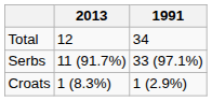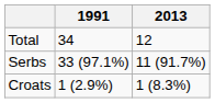columns swapped: 1991 <-> 2013
